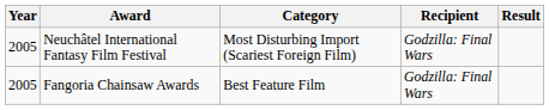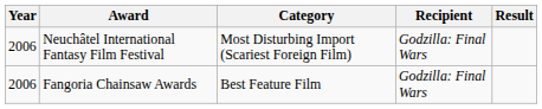Neuchâtel International Fantasy Film Festival | Year: 2005 -> 2006
Fangoria Chainsaw Awards | Year: 2005 -> 2006
